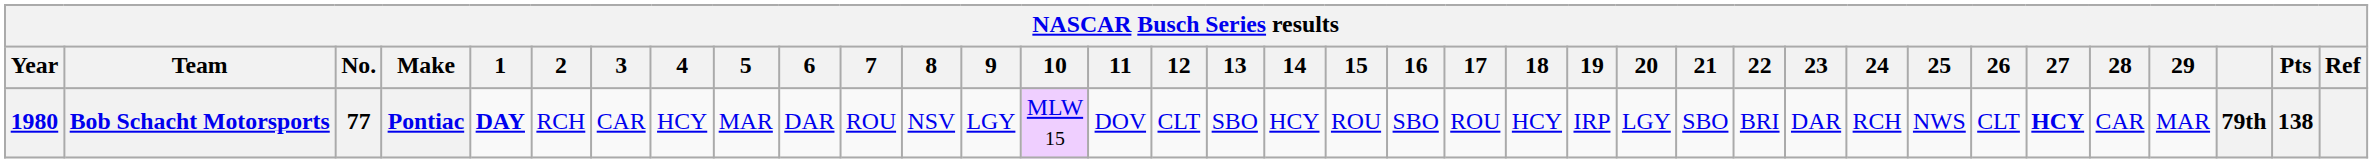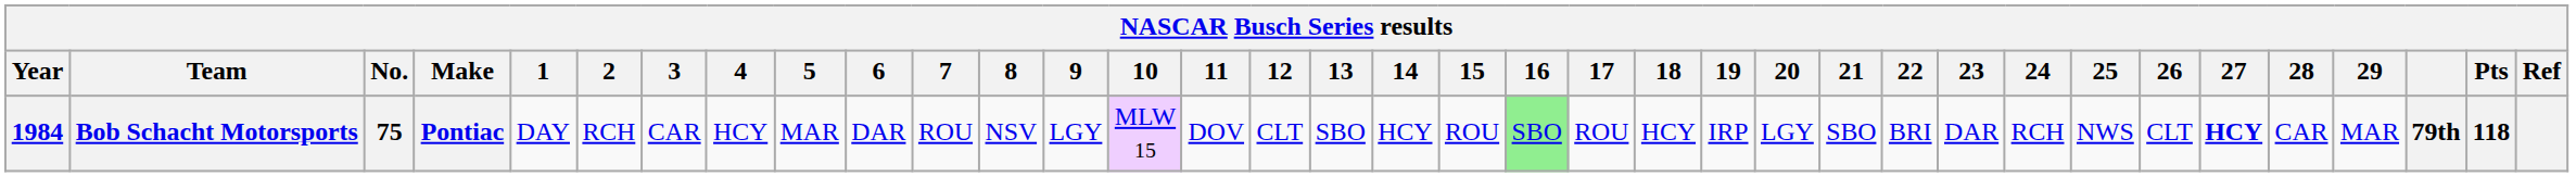Bob Schacht Motorsports | Year: 1980 -> 1984
Bob Schacht Motorsports | No.: 77 -> 75
Bob Schacht Motorsports | 1: bold -> normal
Bob Schacht Motorsports | 16: no background -> lightgreen background
Bob Schacht Motorsports | Pts: 138 -> 118
